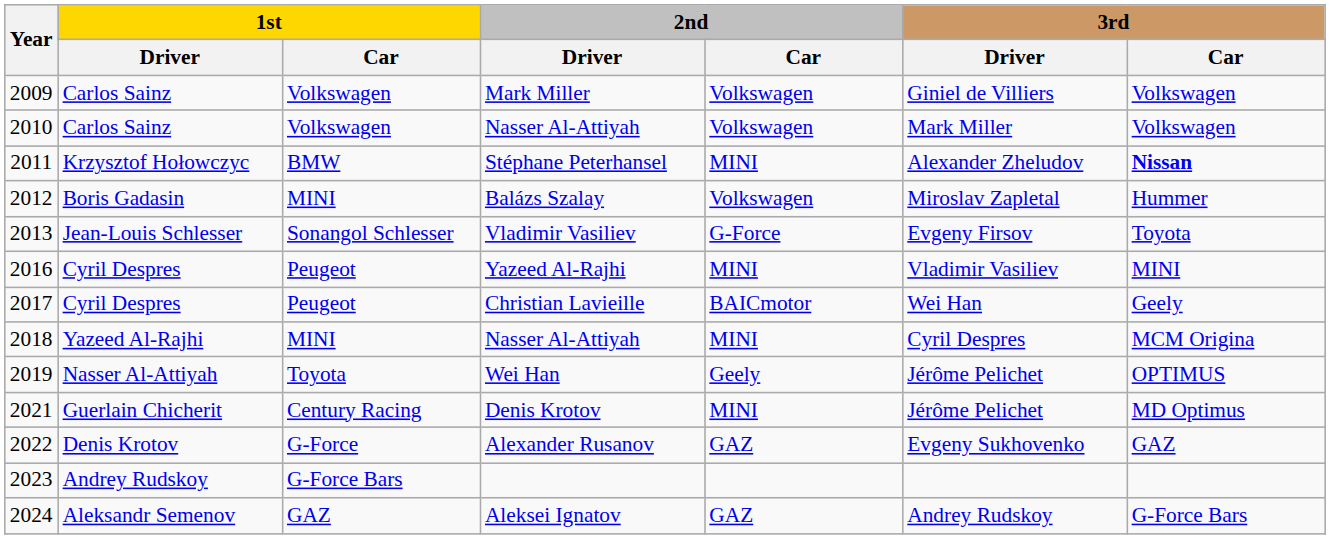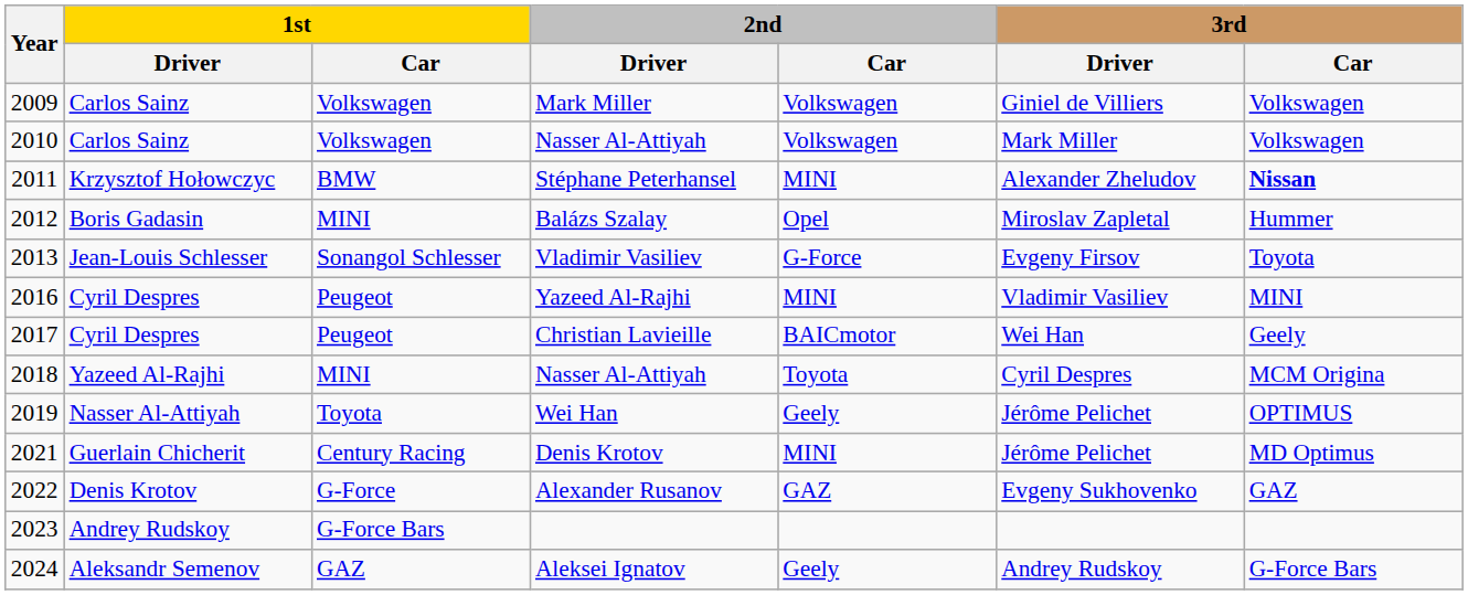Balázs Szalay | 2nd / Car: Volkswagen -> Opel
2018 / Nasser Al-Attiyah | 2nd / Car: MINI -> Toyota
Aleksei Ignatov | 2nd / Car: GAZ -> Geely
